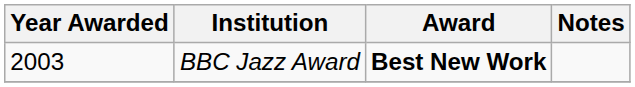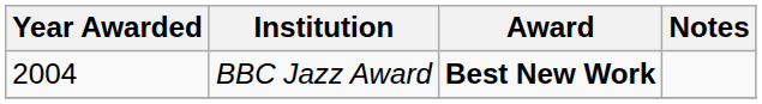BBC Jazz Award | Year Awarded: 2003 -> 2004
